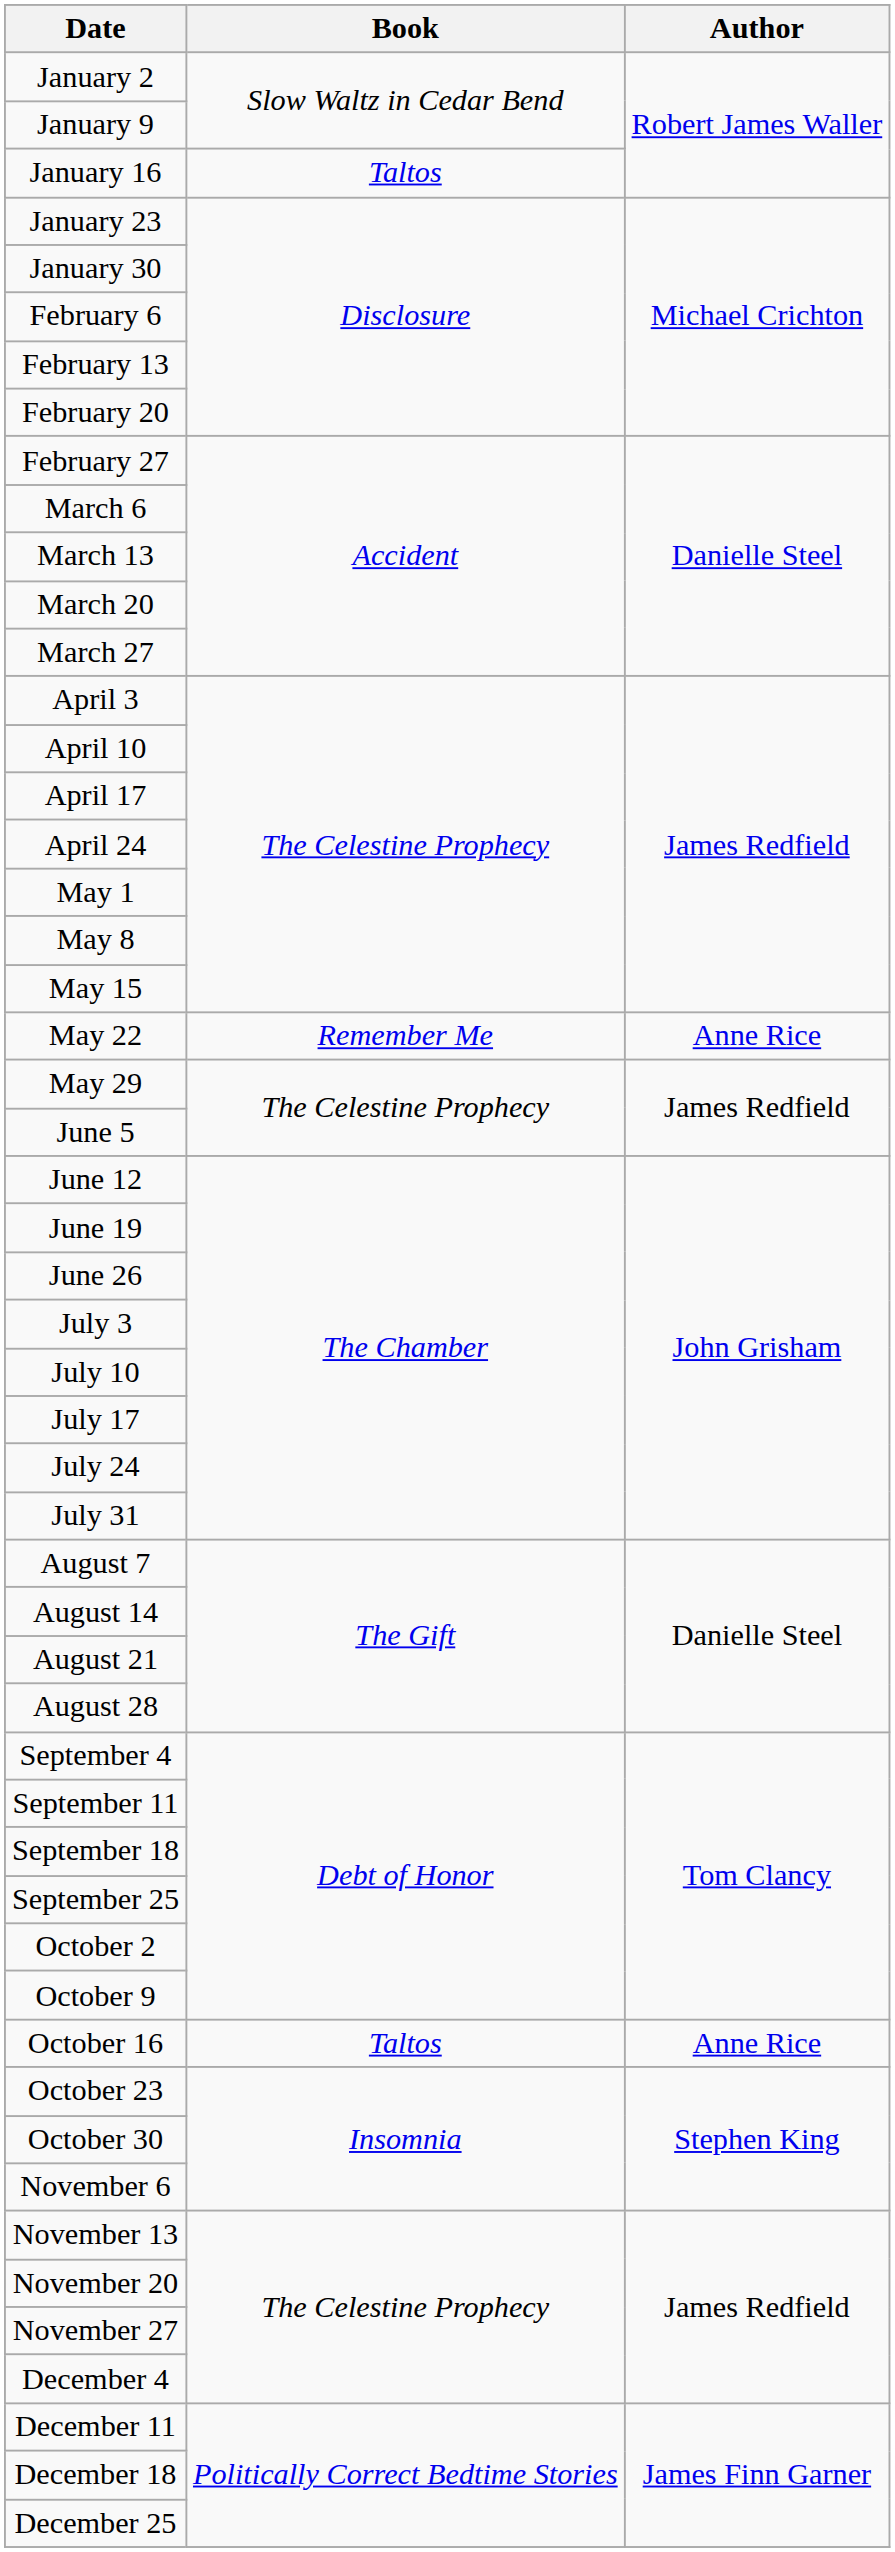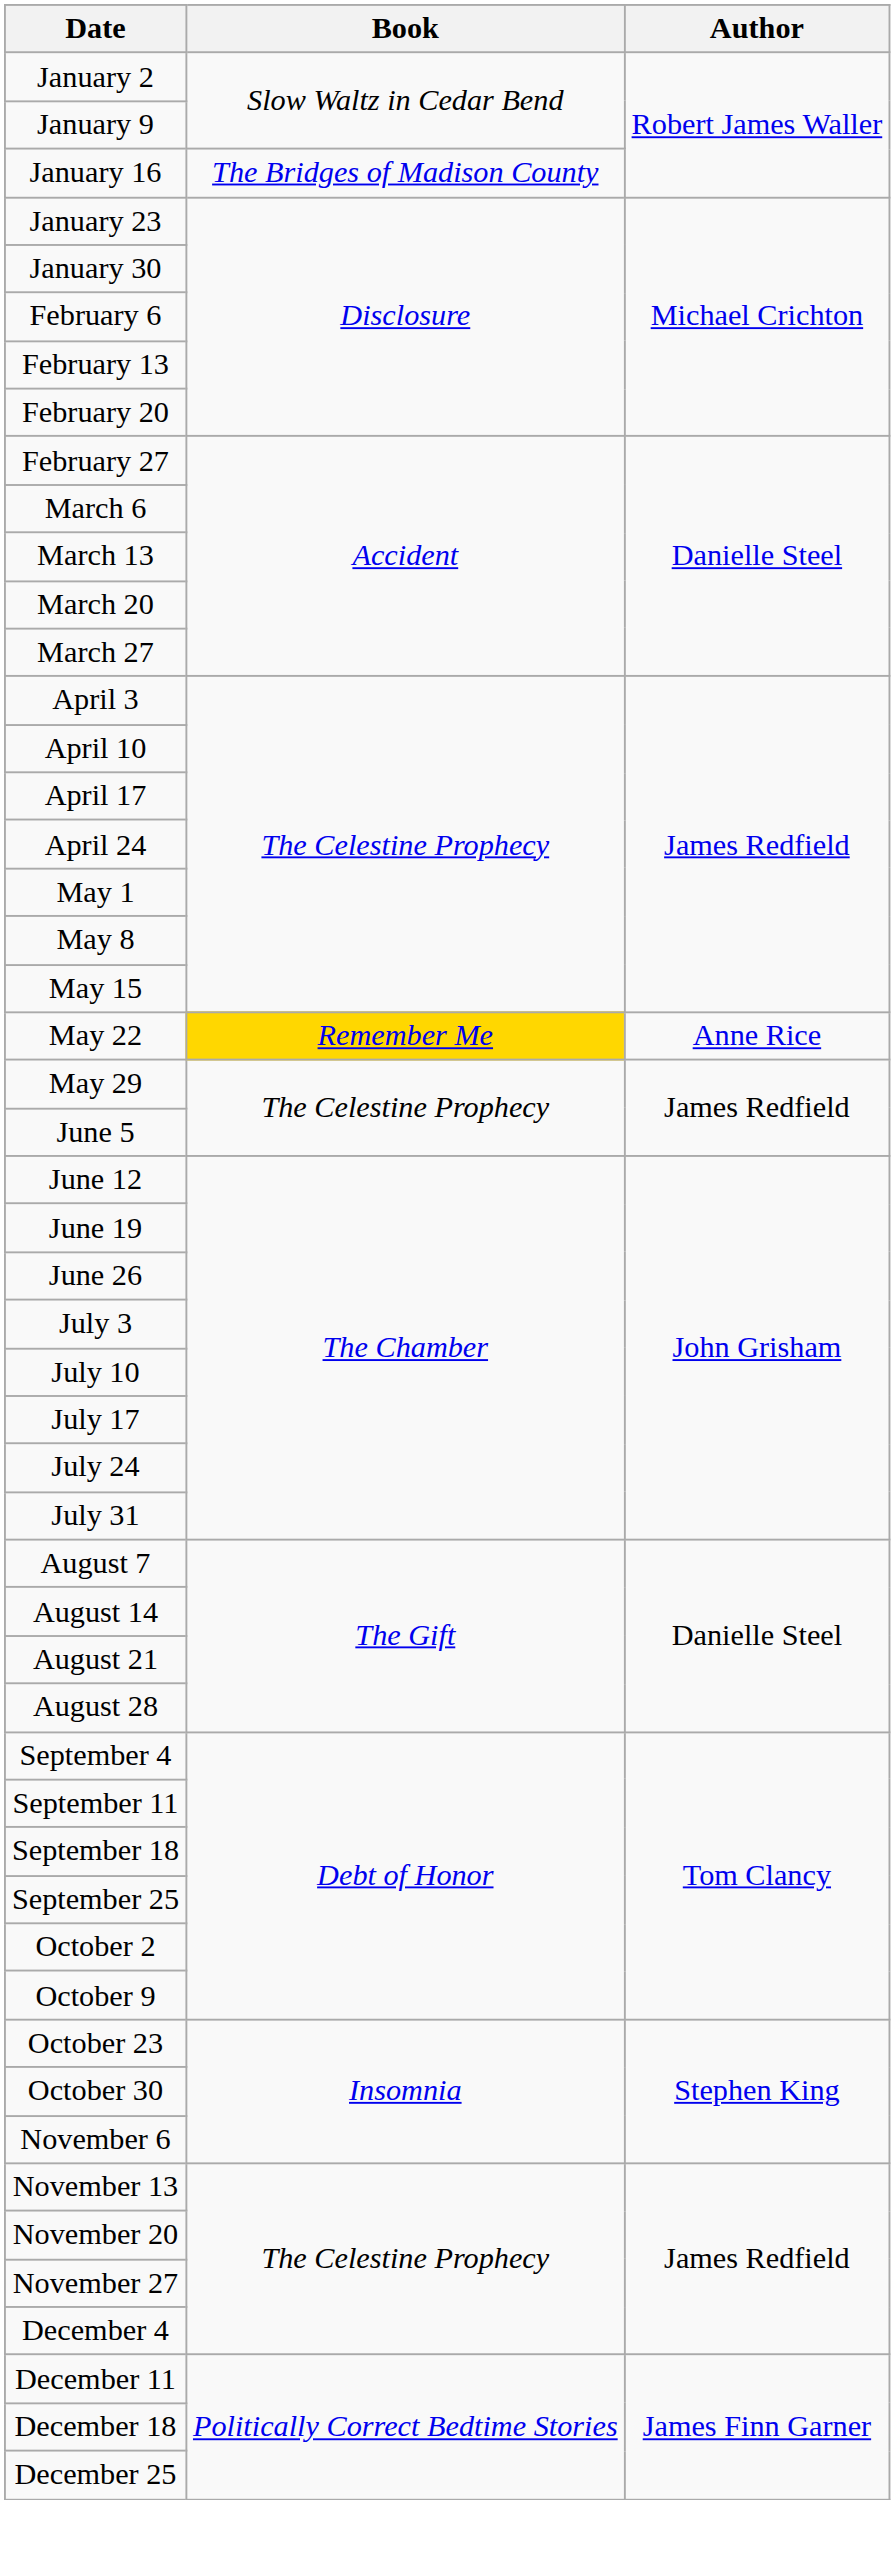January 16 | Book: Taltos -> The Bridges of Madison County
May 22 | Book: no background -> gold background
- row: October 16 | Taltos | Anne Rice
